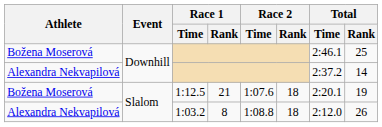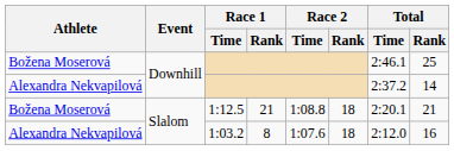1:12.5 | Race 2 / Time: 1:07.6 -> 1:08.8
1:12.5 | Total / Rank: 19 -> 21
1:03.2 | Race 2 / Time: 1:08.8 -> 1:07.6
1:03.2 | Total / Rank: 26 -> 16
